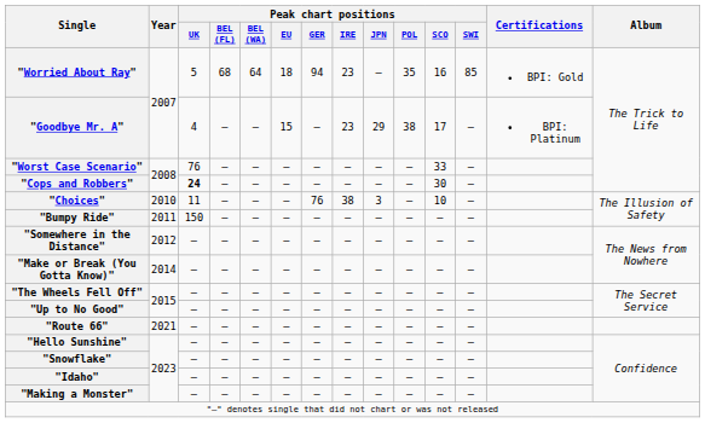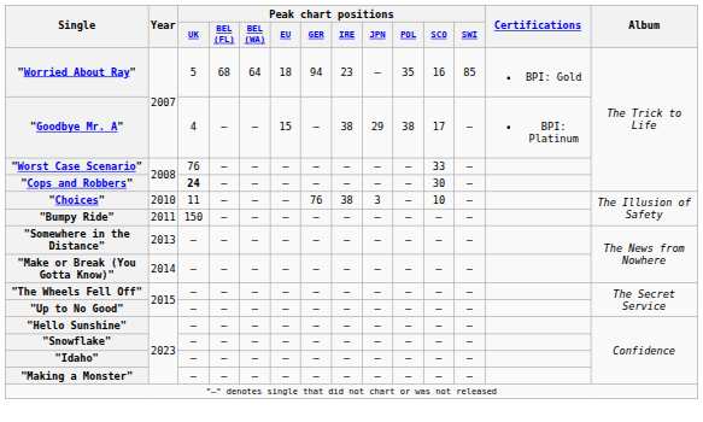"Goodbye Mr. A" | Peak chart positions / IRE: 23 -> 38
"Somewhere in the Distance" | Year: 2012 -> 2013
- row: "Route 66" | 2021 | — | — | — | — | — | — | — | — | — | —
